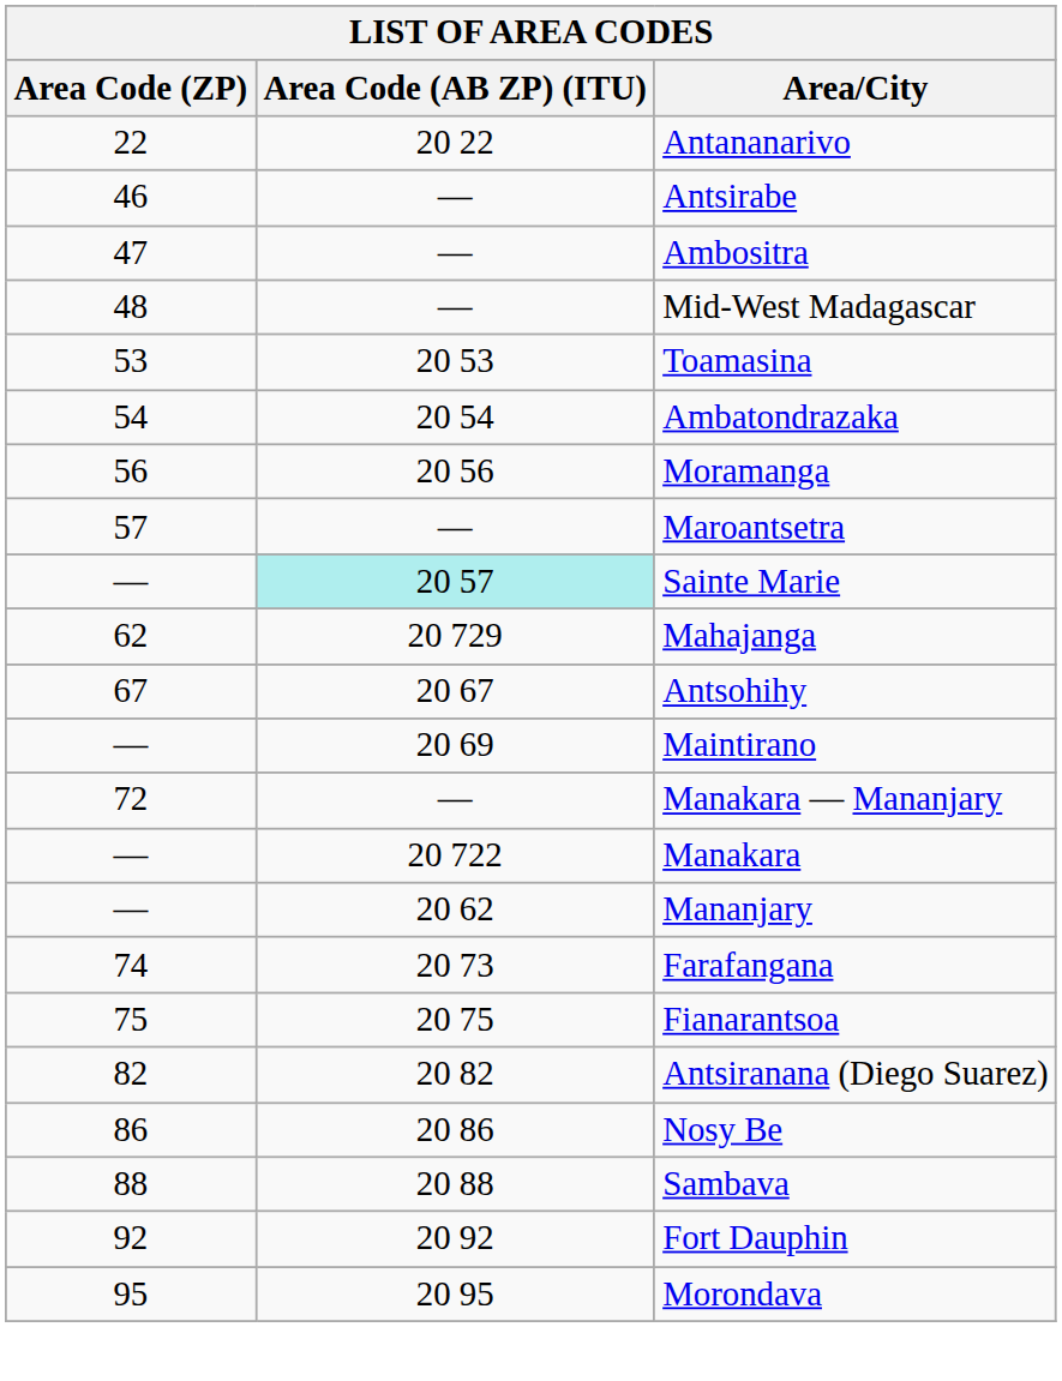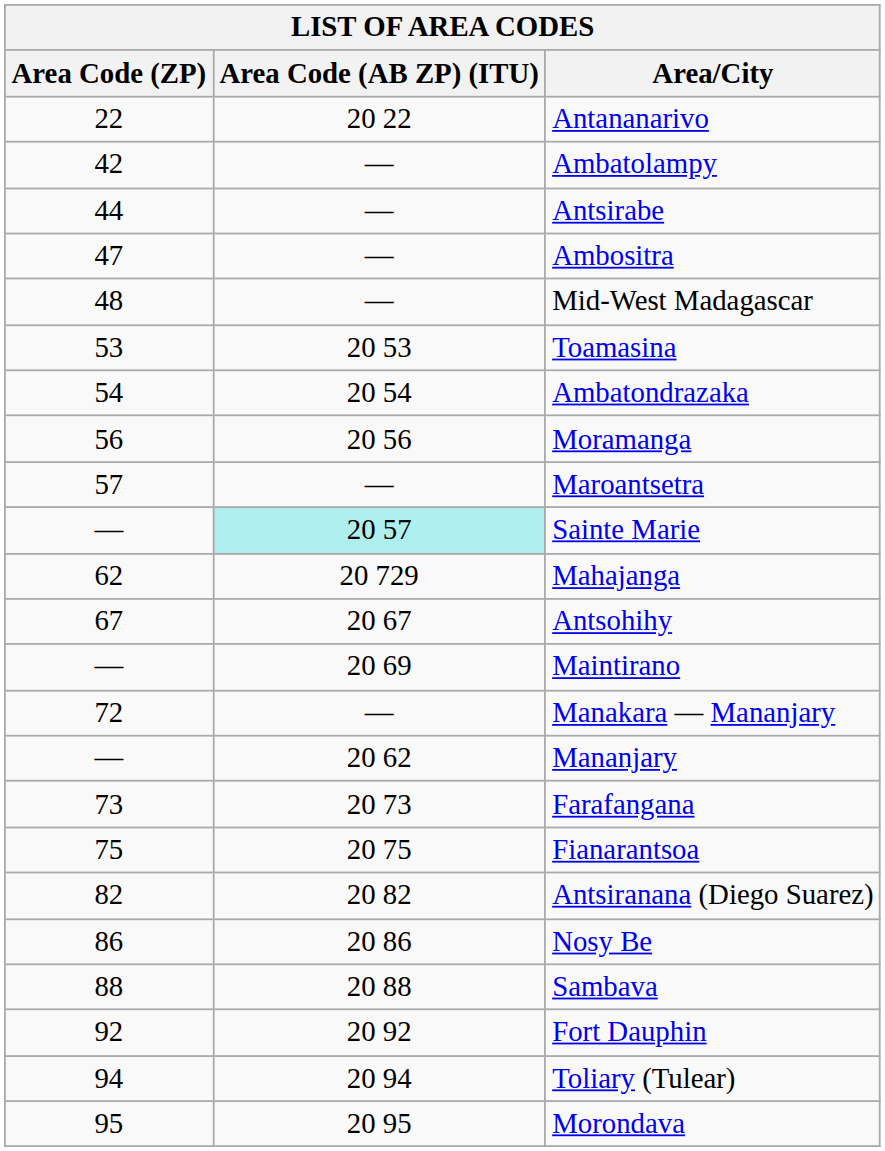+ row: 42 | — | Ambatolampy
Antsirabe | Area Code (ZP): 46 -> 44
- row: — | 20 722 | Manakara
Farafangana | Area Code (ZP): 74 -> 73
+ row: 94 | 20 94 | Toliary (Tulear)
